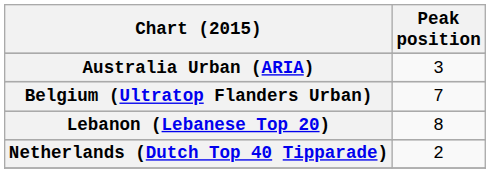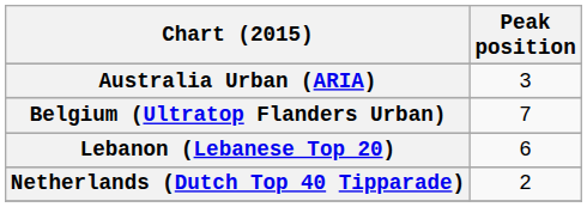Lebanon (Lebanese Top 20) | Peak position: 8 -> 6
